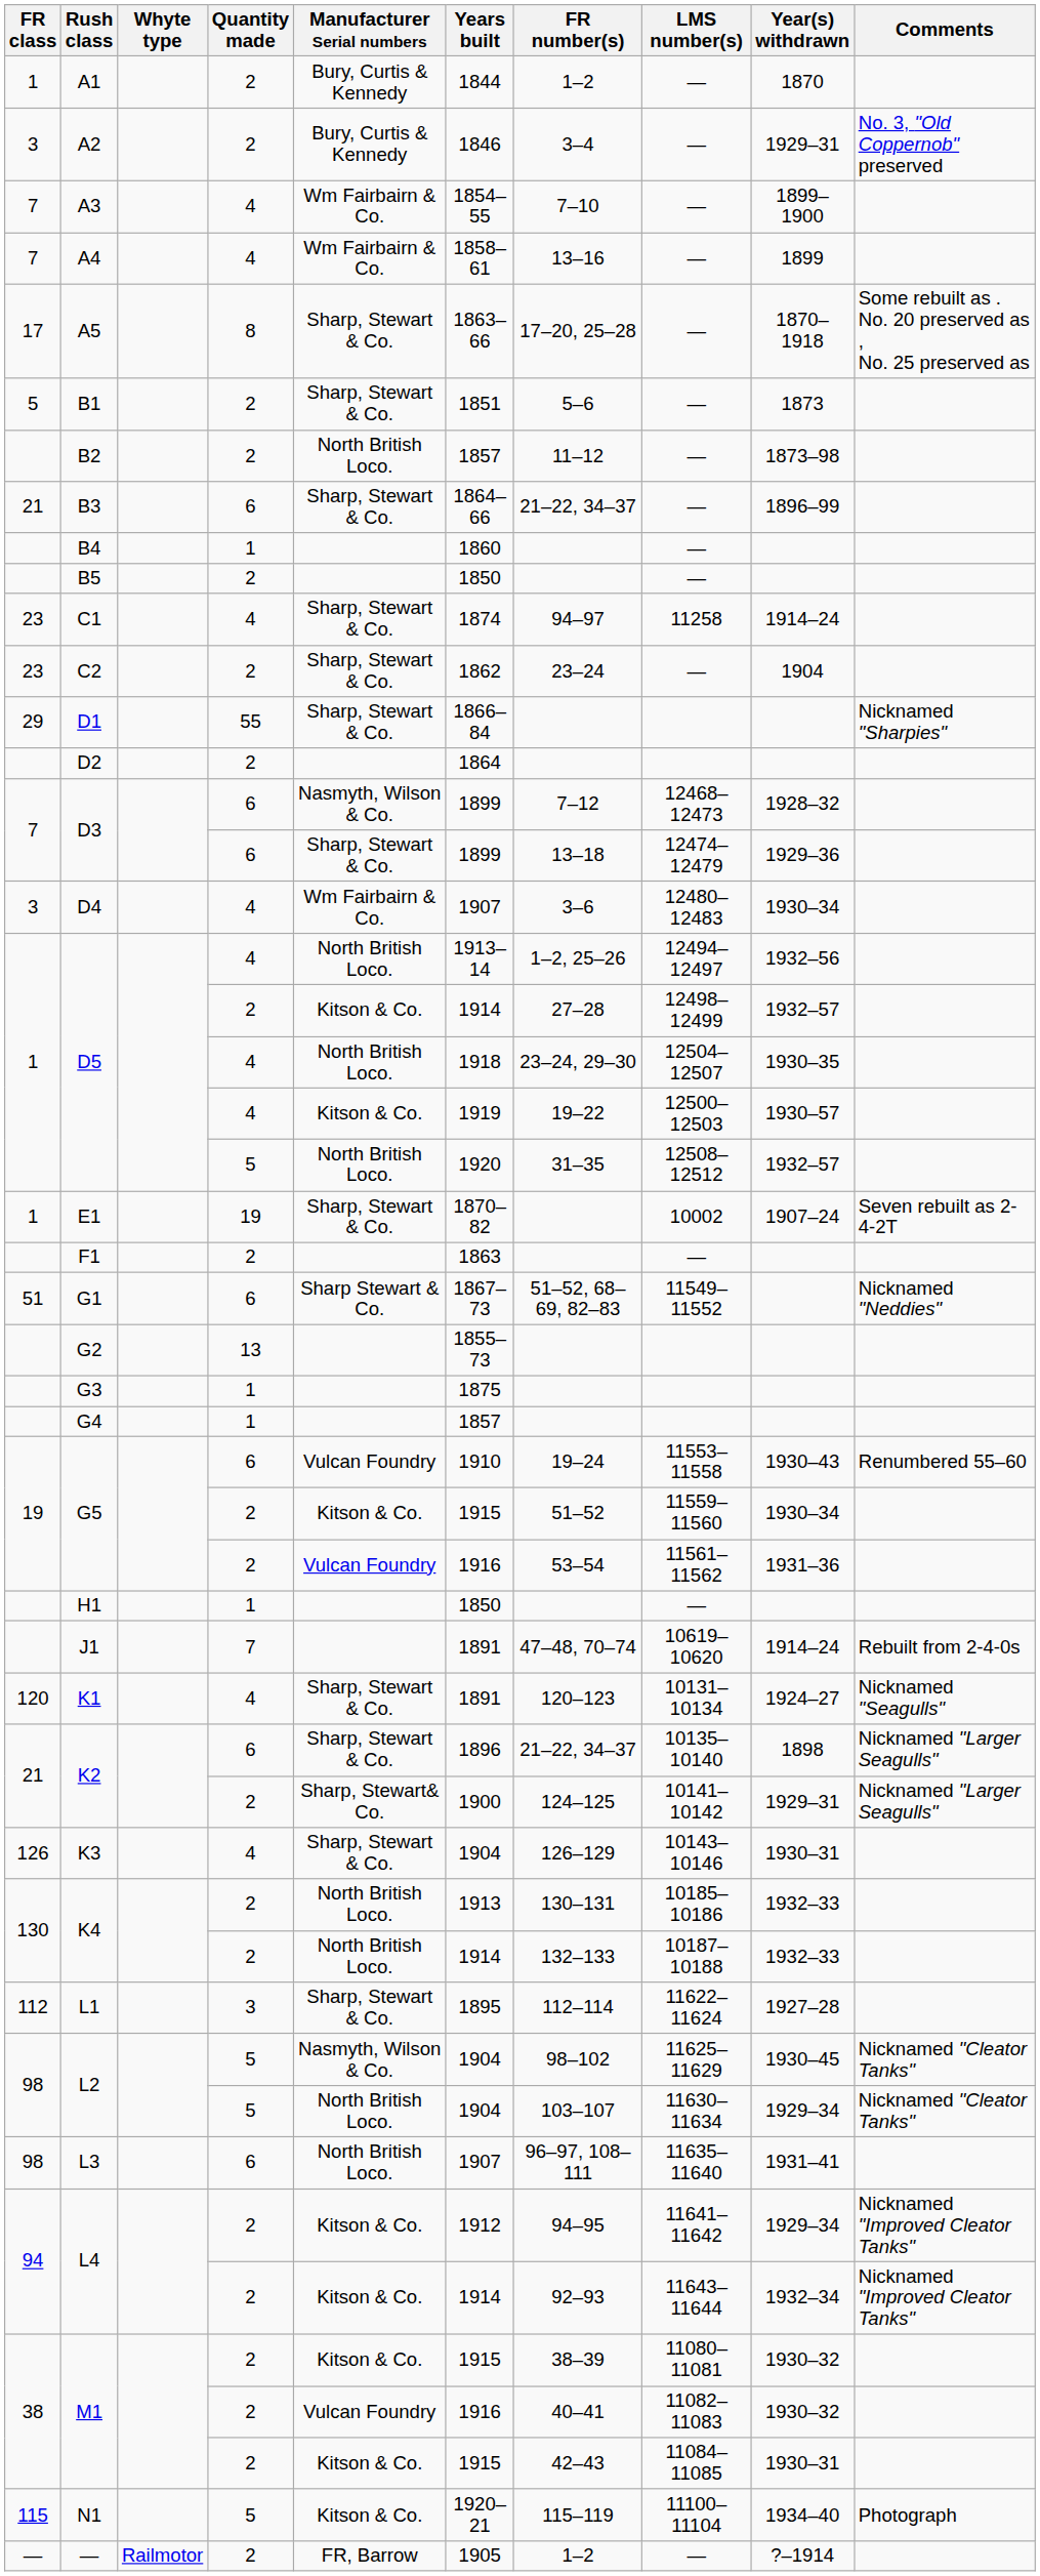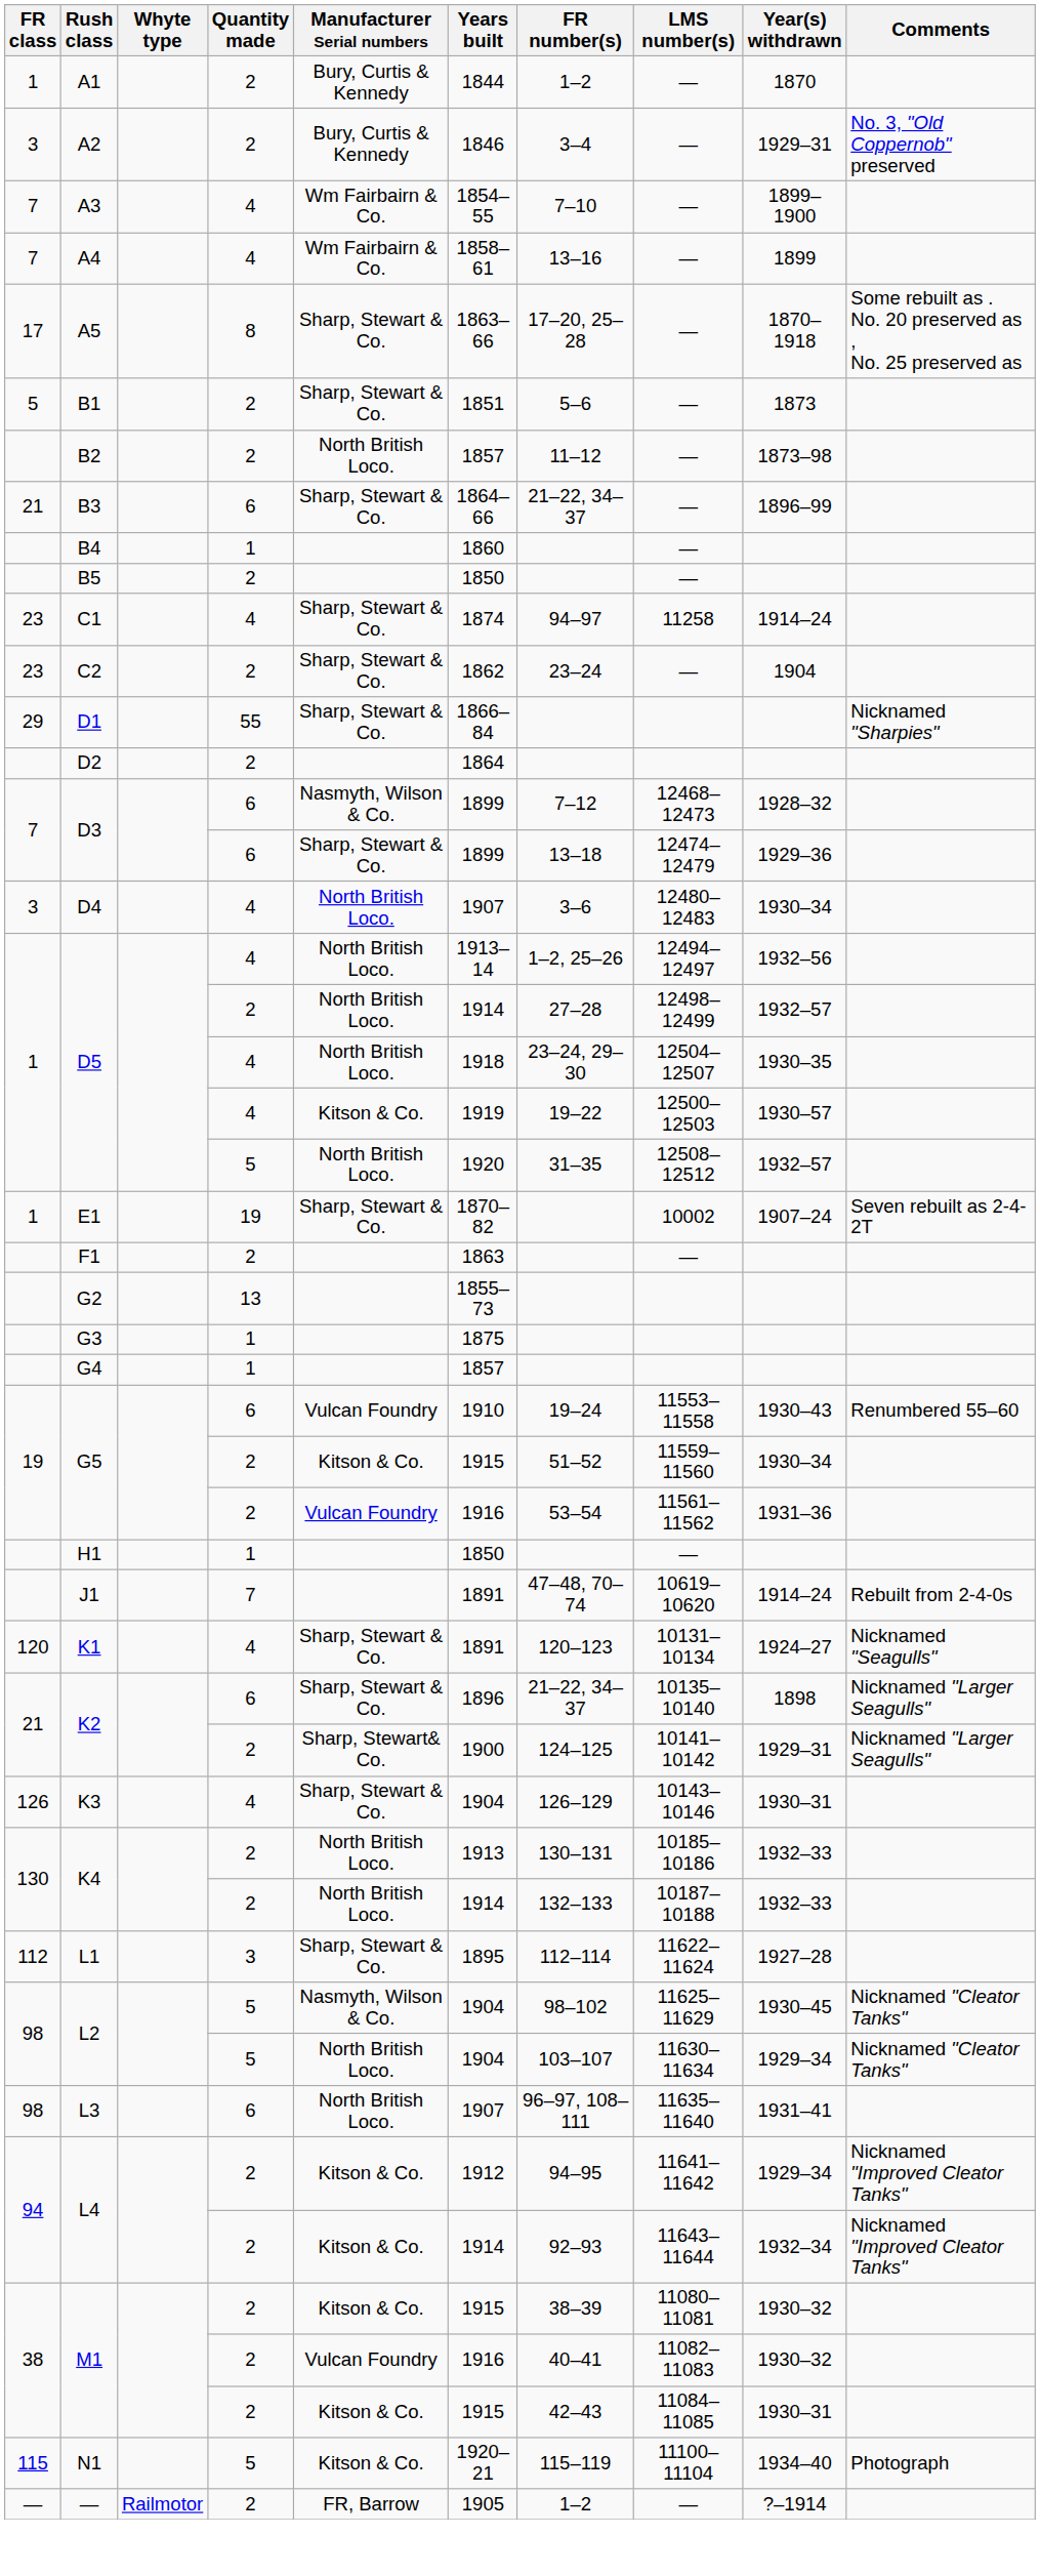D4 | Manufacturer Serial numbers: Wm Fairbairn & Co. -> North British Loco.
D5 / 2 | Manufacturer Serial numbers: Kitson & Co. -> North British Loco.
- row: 51 | G1 | 6 | Sharp Stewart & Co. | 1867–73 | 51–52, 68–69, 82–83 | 11549–11552 | Nicknamed "Neddies"
